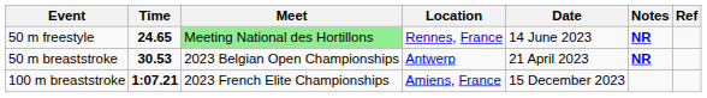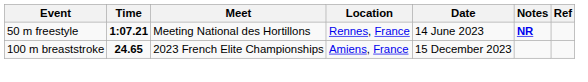50 m freestyle | Time: 24.65 -> 1:07.21
50 m freestyle | Meet: lightgreen background -> no background
- row: 50 m breaststroke | 30.53 | 2023 Belgian Open Championships | Antwerp | 21 April 2023 | NR
100 m breaststroke | Time: 1:07.21 -> 24.65
